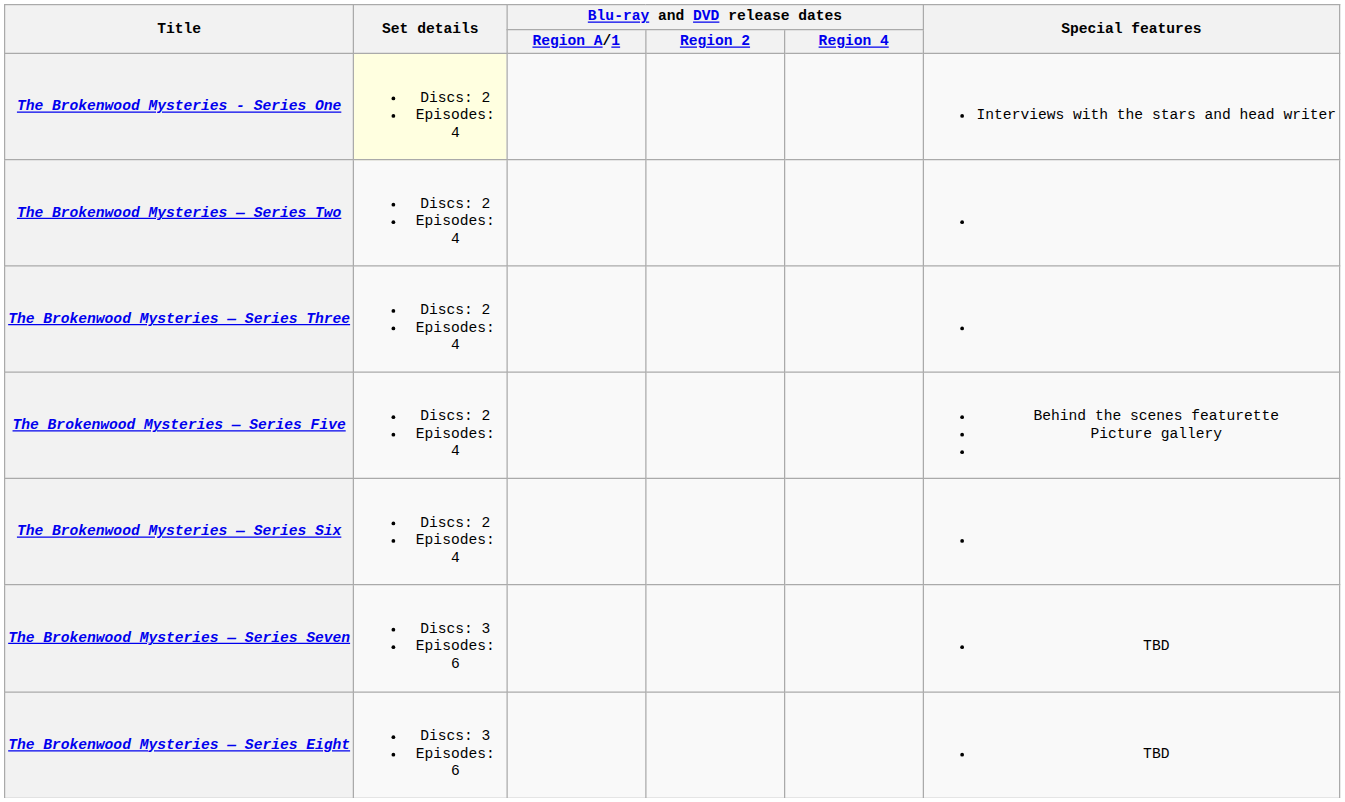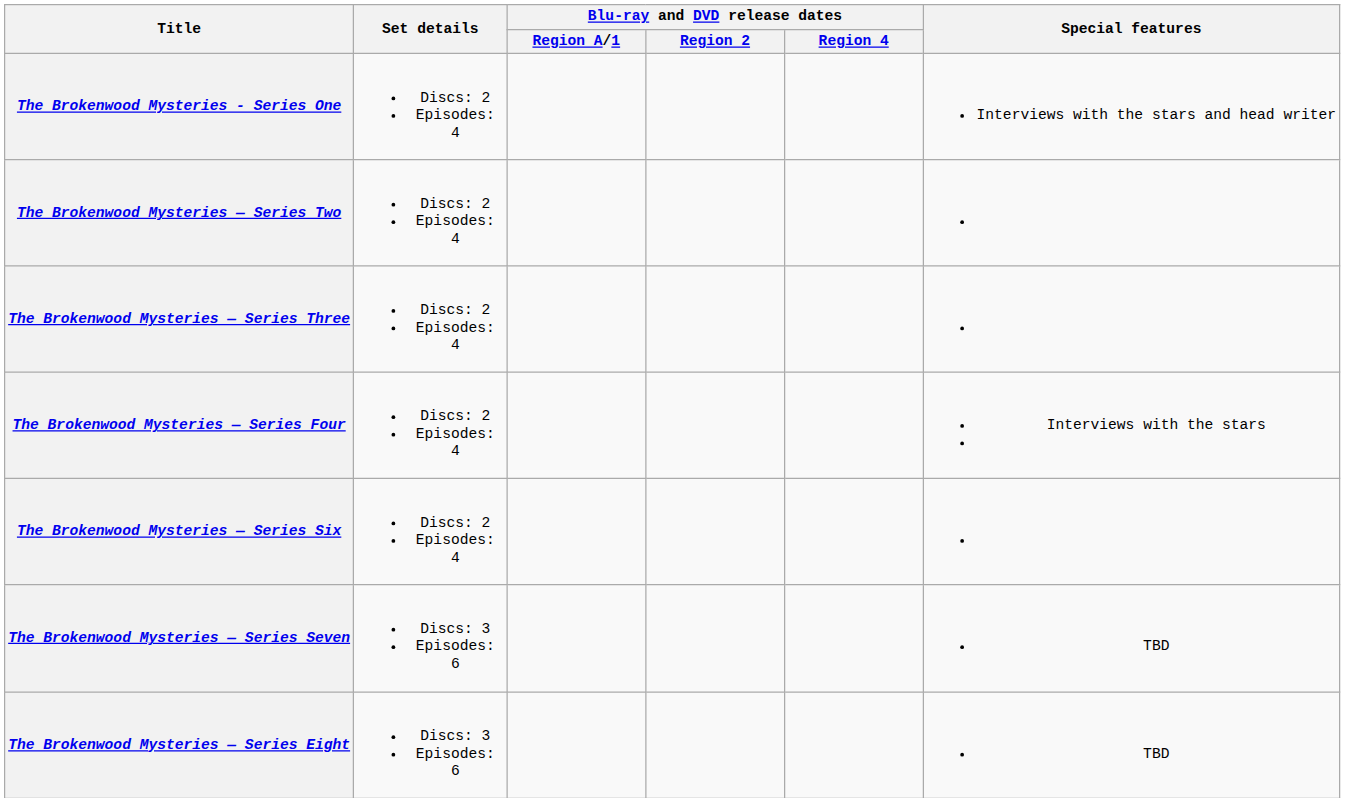The Brokenwood Mysteries - Series One | Set details: lightyellow background -> no background
+ row: The Brokenwood Mysteries — Series Four | Discs: 2 Episodes: 4 | Interviews with the stars
- row: The Brokenwood Mysteries — Series Five | Discs: 2 Episodes: 4 | Behind the scenes featurette Picture gallery
